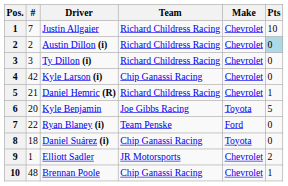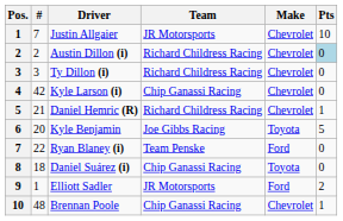Justin Allgaier | Team: Richard Childress Racing -> JR Motorsports
Elliott Sadler | Make: Chevrolet -> Ford
